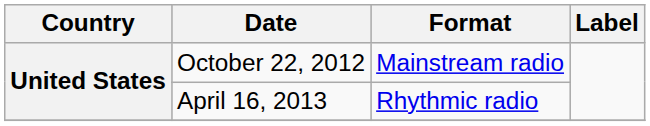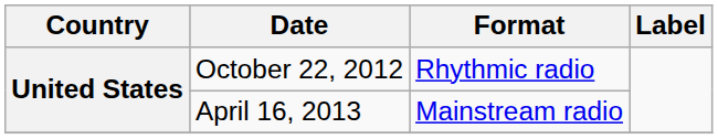October 22, 2012 | Format: Mainstream radio -> Rhythmic radio
April 16, 2013 | Format: Rhythmic radio -> Mainstream radio
